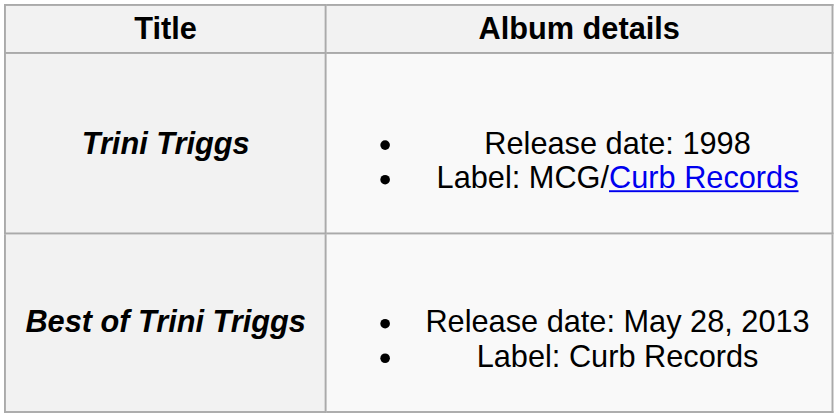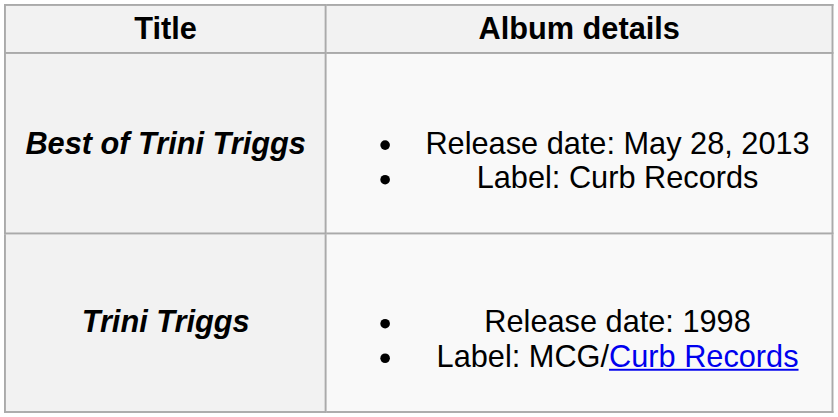rows swapped: Trini Triggs <-> Best of Trini Triggs
